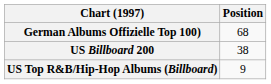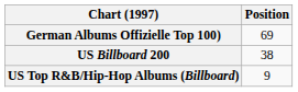German Albums Offizielle Top 100) | Position: 68 -> 69
